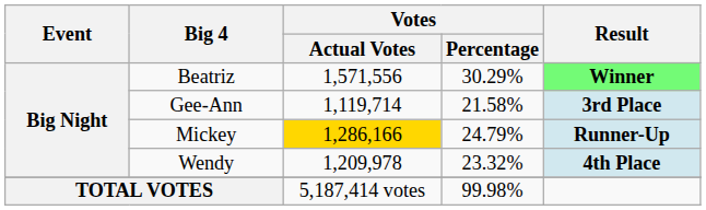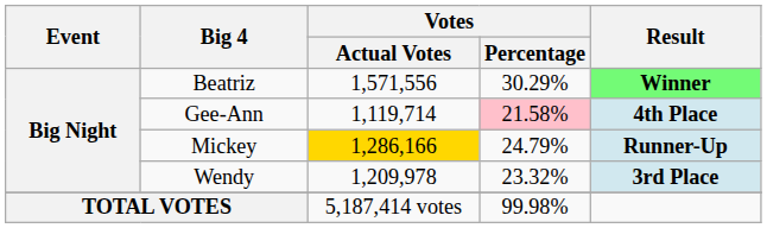Gee-Ann | Votes / Percentage: no background -> pink background
Gee-Ann | Result: 3rd Place -> 4th Place
Wendy | Result: 4th Place -> 3rd Place
